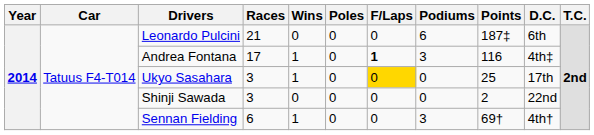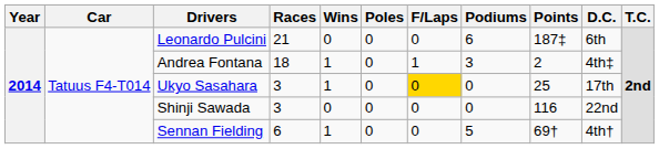Andrea Fontana | Races: 17 -> 18
Andrea Fontana | F/Laps: bold -> normal
Andrea Fontana | Points: 116 -> 2
Shinji Sawada | Points: 2 -> 116
Sennan Fielding | Podiums: 3 -> 5
